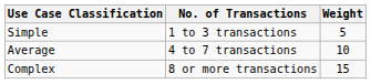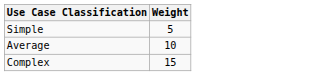- column: No. of Transactions | 1 to 3 transactions | 4 to 7 transactions | 8 or more transactions
